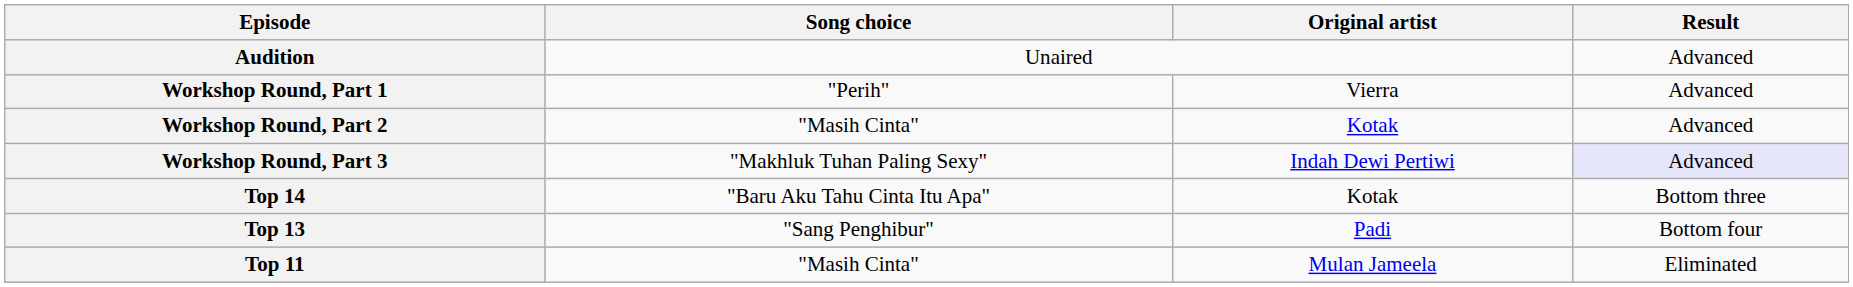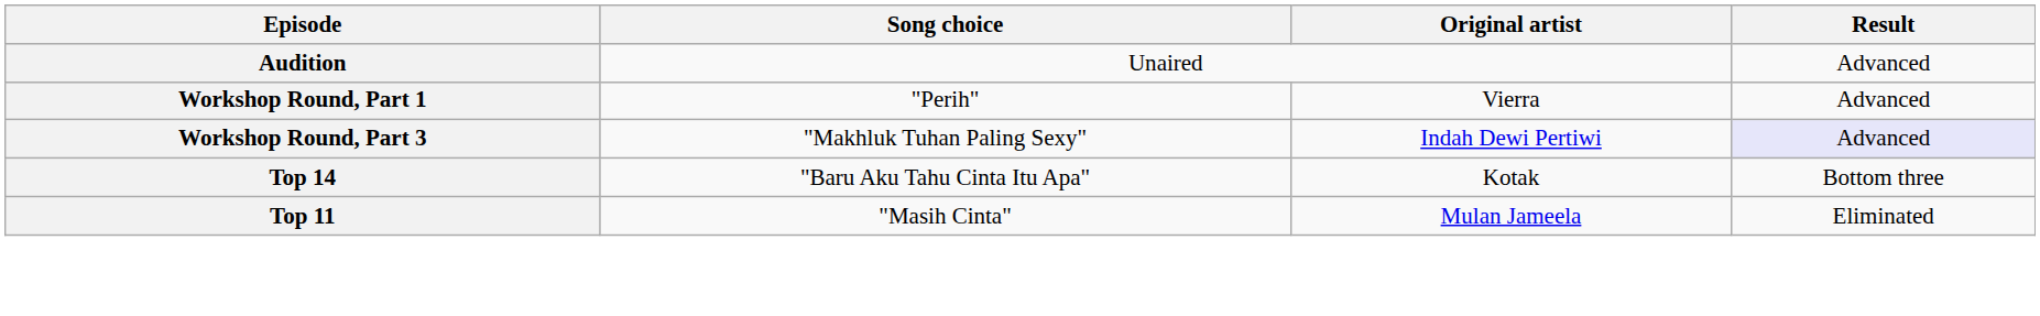- row: Workshop Round, Part 2 | "Masih Cinta" | Kotak | Advanced
- row: Top 13 | "Sang Penghibur" | Padi | Bottom four
